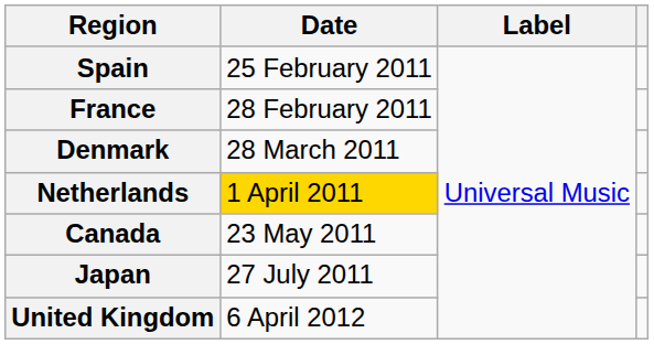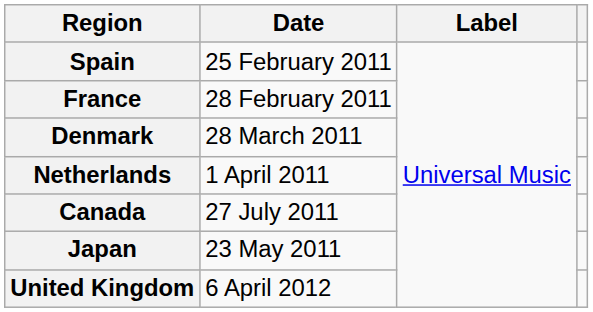Netherlands | Date: gold background -> no background
Canada | Date: 23 May 2011 -> 27 July 2011
Japan | Date: 27 July 2011 -> 23 May 2011
